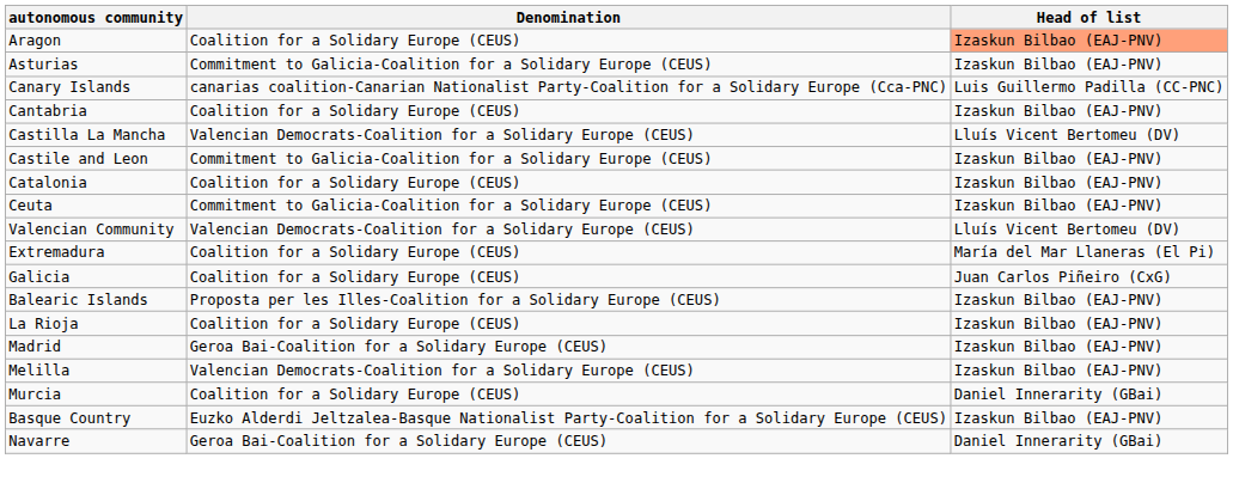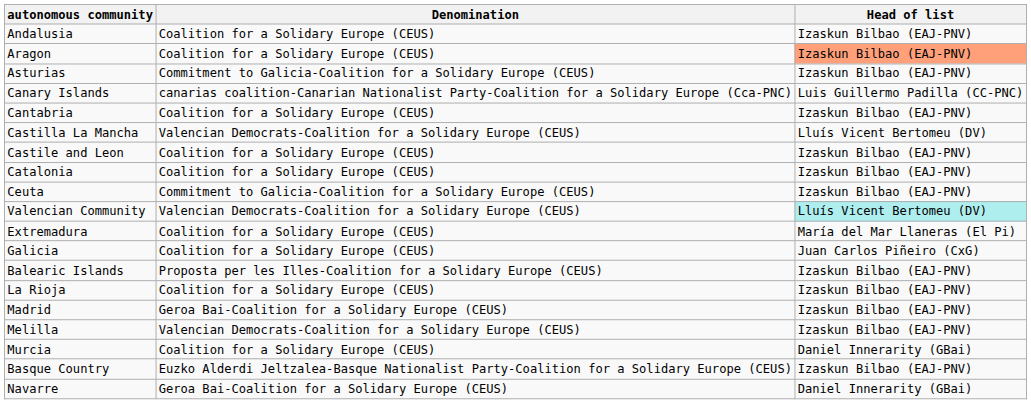+ row: Andalusia | Coalition for a Solidary Europe (CEUS) | Izaskun Bilbao (EAJ-PNV)
Castile and Leon | Denomination: Commitment to Galicia-Coalition for a Solidary Europe (CEUS) -> Coalition for a Solidary Europe (CEUS)
Valencian Community | Head of list: no background -> paleturquoise background
